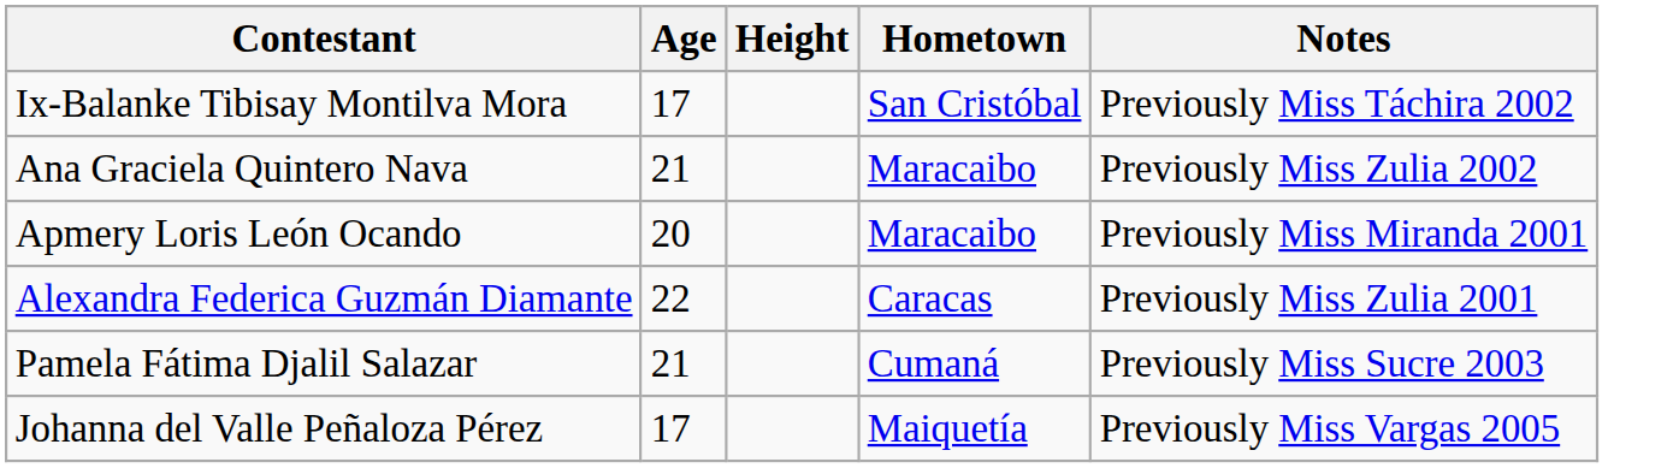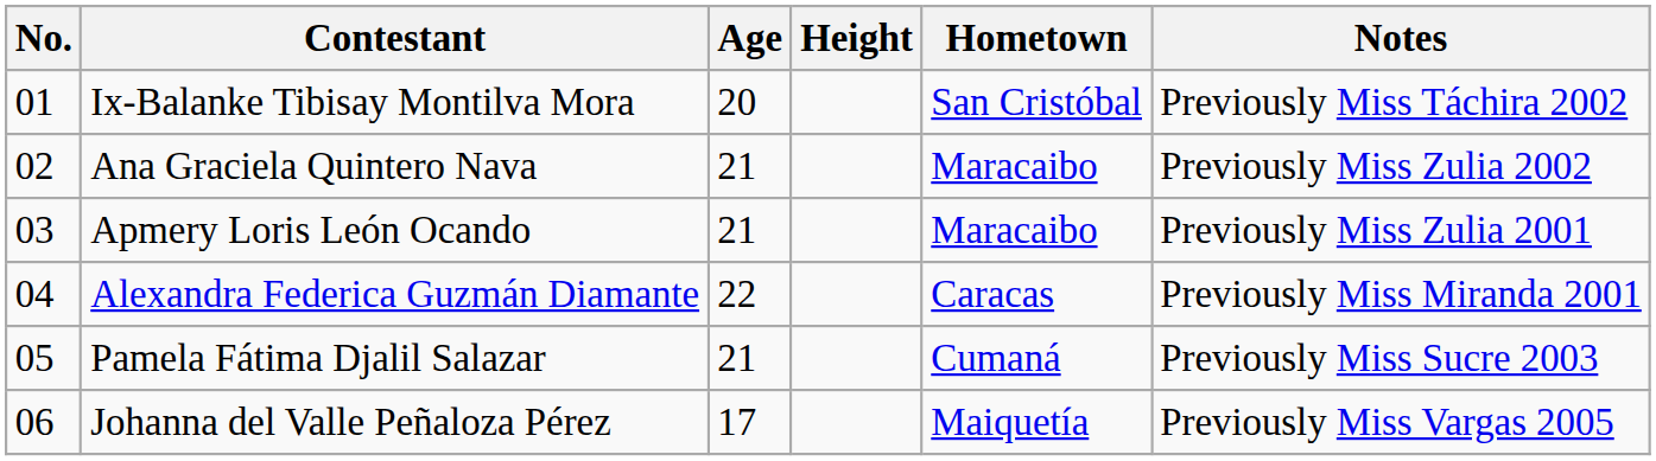+ column: No. | 01 | 02 | 03 | 04 | 05 | 06
Ix-Balanke Tibisay Montilva Mora | Age: 17 -> 20
Apmery Loris León Ocando | Age: 20 -> 21
Apmery Loris León Ocando | Notes: Previously Miss Miranda 2001 -> Previously Miss Zulia 2001
Alexandra Federica Guzmán Diamante | Notes: Previously Miss Zulia 2001 -> Previously Miss Miranda 2001
